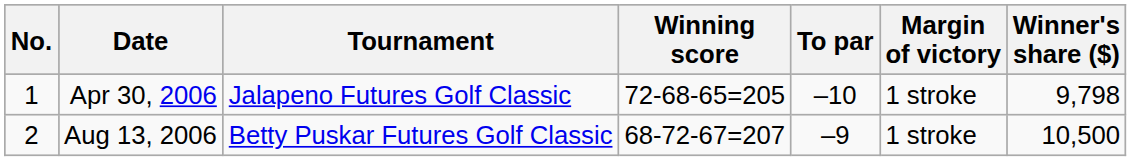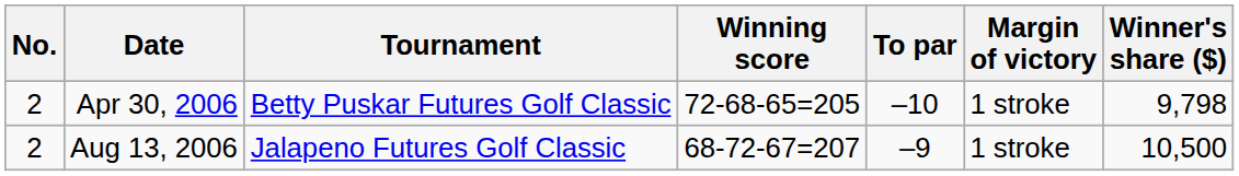Apr 30, 2006 | No.: 1 -> 2
Apr 30, 2006 | Tournament: Jalapeno Futures Golf Classic -> Betty Puskar Futures Golf Classic
Aug 13, 2006 | Tournament: Betty Puskar Futures Golf Classic -> Jalapeno Futures Golf Classic
